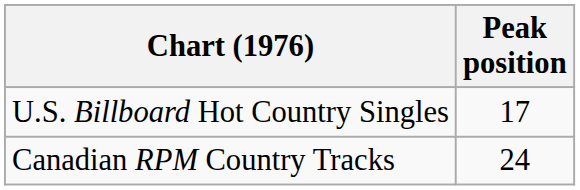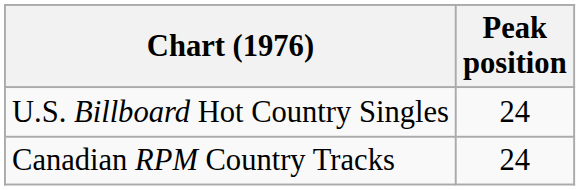U.S. Billboard Hot Country Singles | Peak position: 17 -> 24
